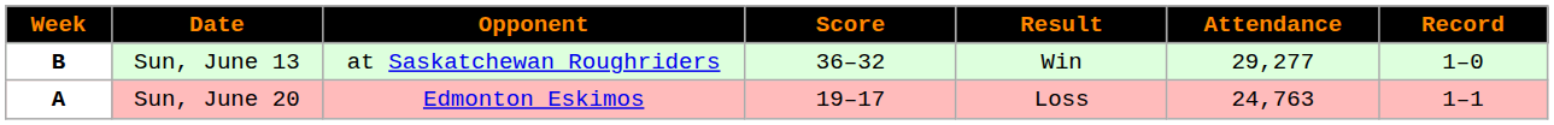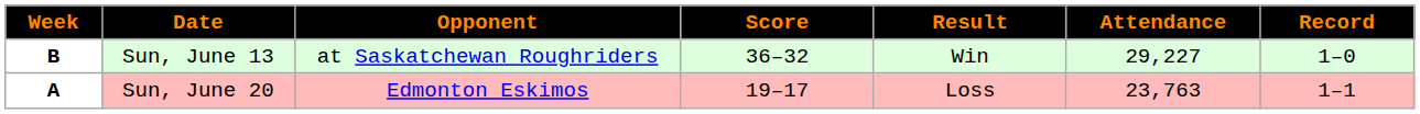Sun, June 13 | Attendance: 29,277 -> 29,227
Sun, June 20 | Attendance: 24,763 -> 23,763
